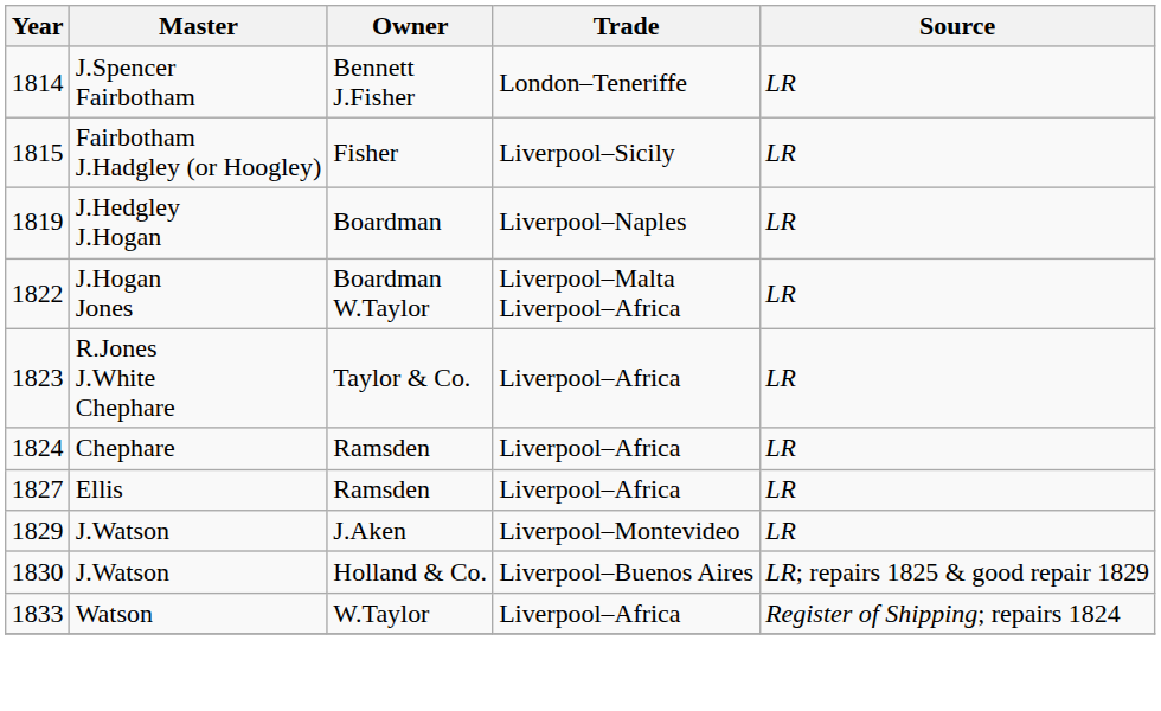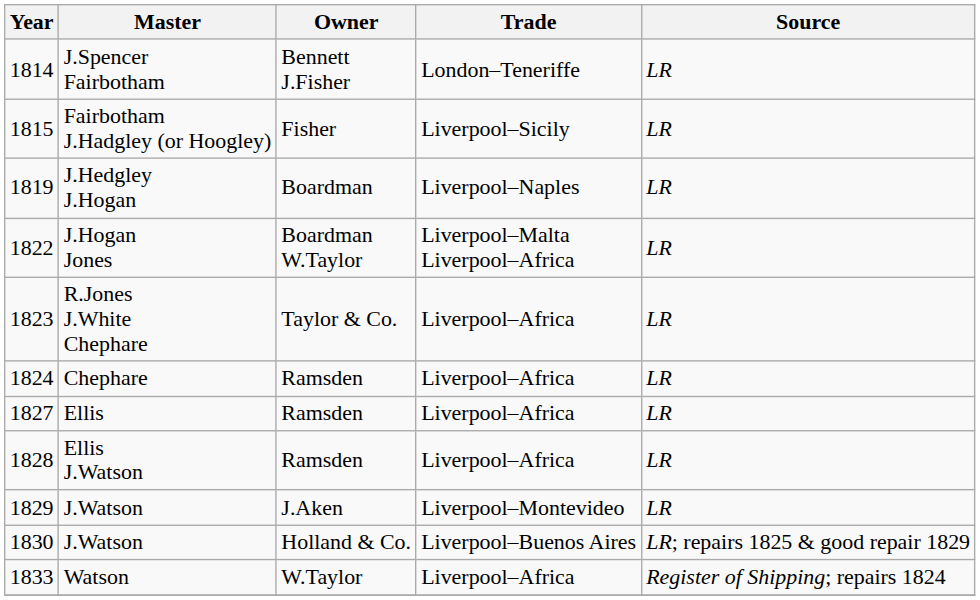+ row: 1828 | Ellis J.Watson | Ramsden | Liverpool–Africa | LR
